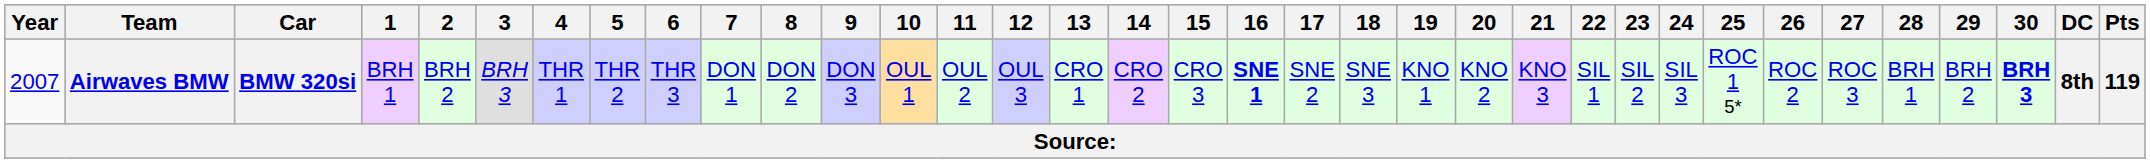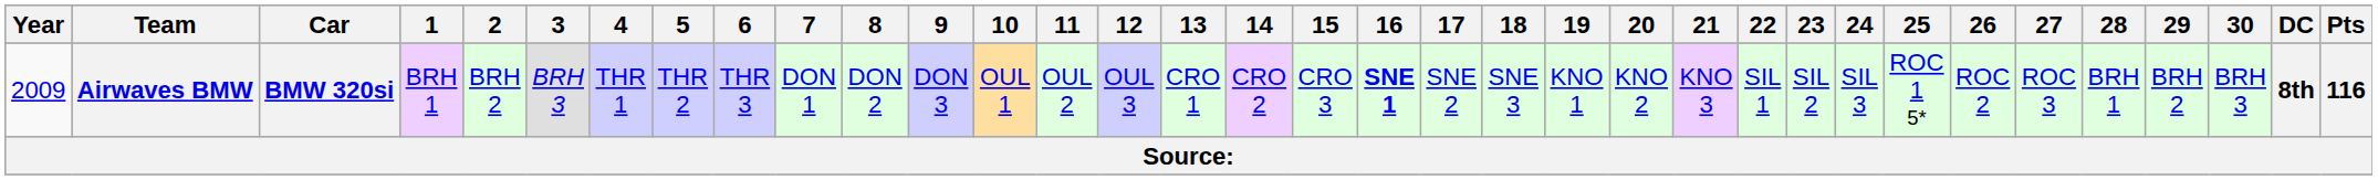Airwaves BMW | Year: 2007 -> 2009
Airwaves BMW | 30: bold -> normal
Airwaves BMW | Pts: 119 -> 116
